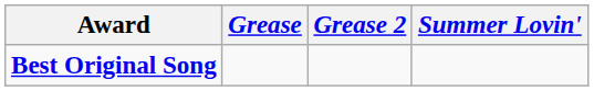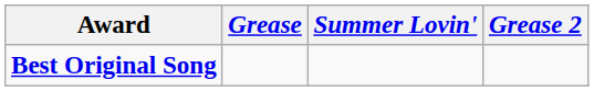columns swapped: Grease 2 <-> Summer Lovin'
